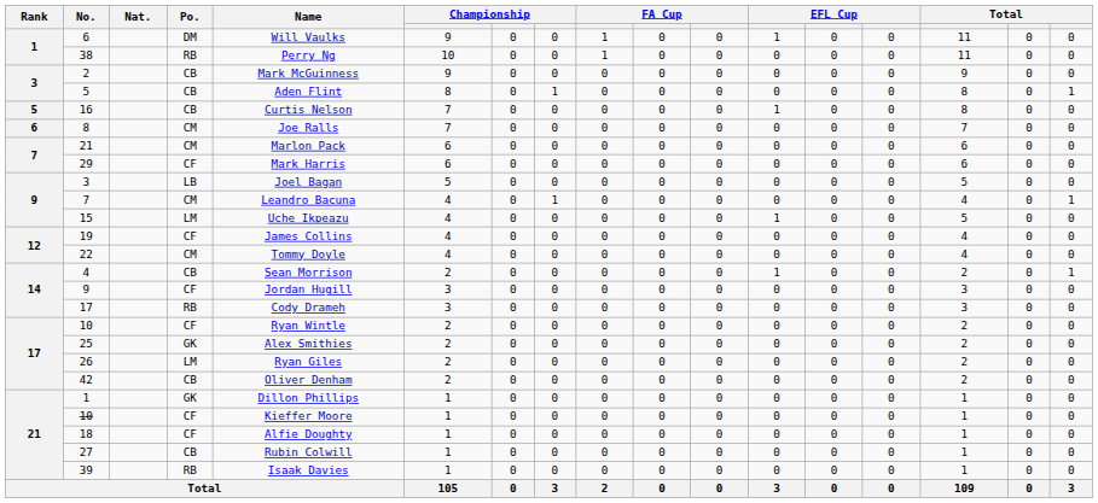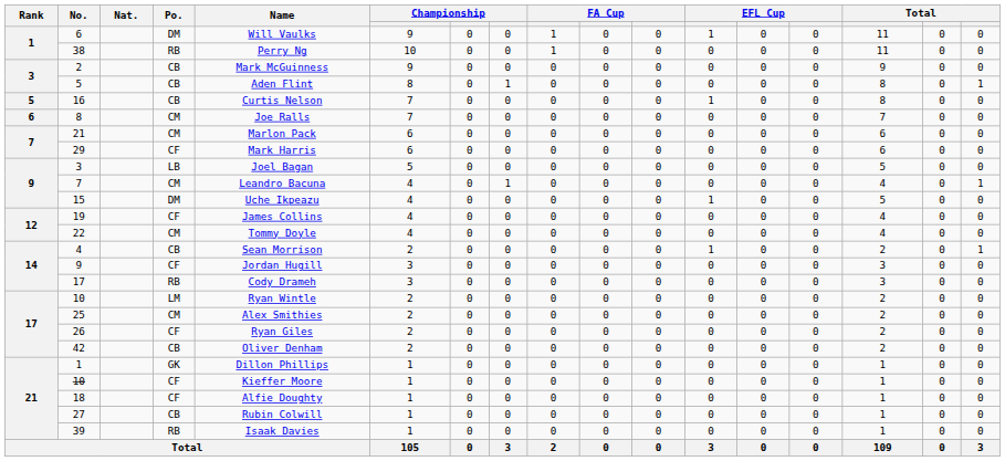15 | Po.: LM -> DM
17 / 10 | Po.: CF -> LM
25 | Po.: GK -> CM
26 | Po.: LM -> CF
